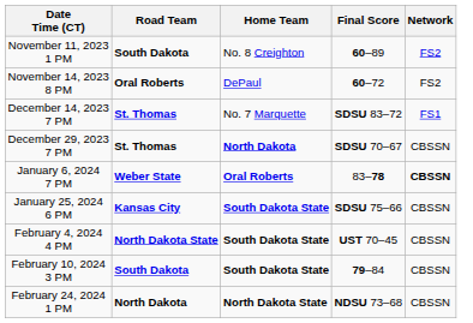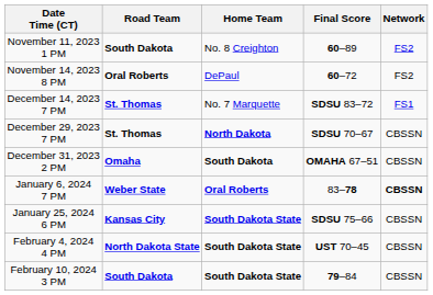+ row: December 31, 2023 2 PM | Omaha | South Dakota | OMAHA 67–51 | CBSSN
- row: February 24, 2024 1 PM | North Dakota | North Dakota State | NDSU 73–68 | CBSSN
